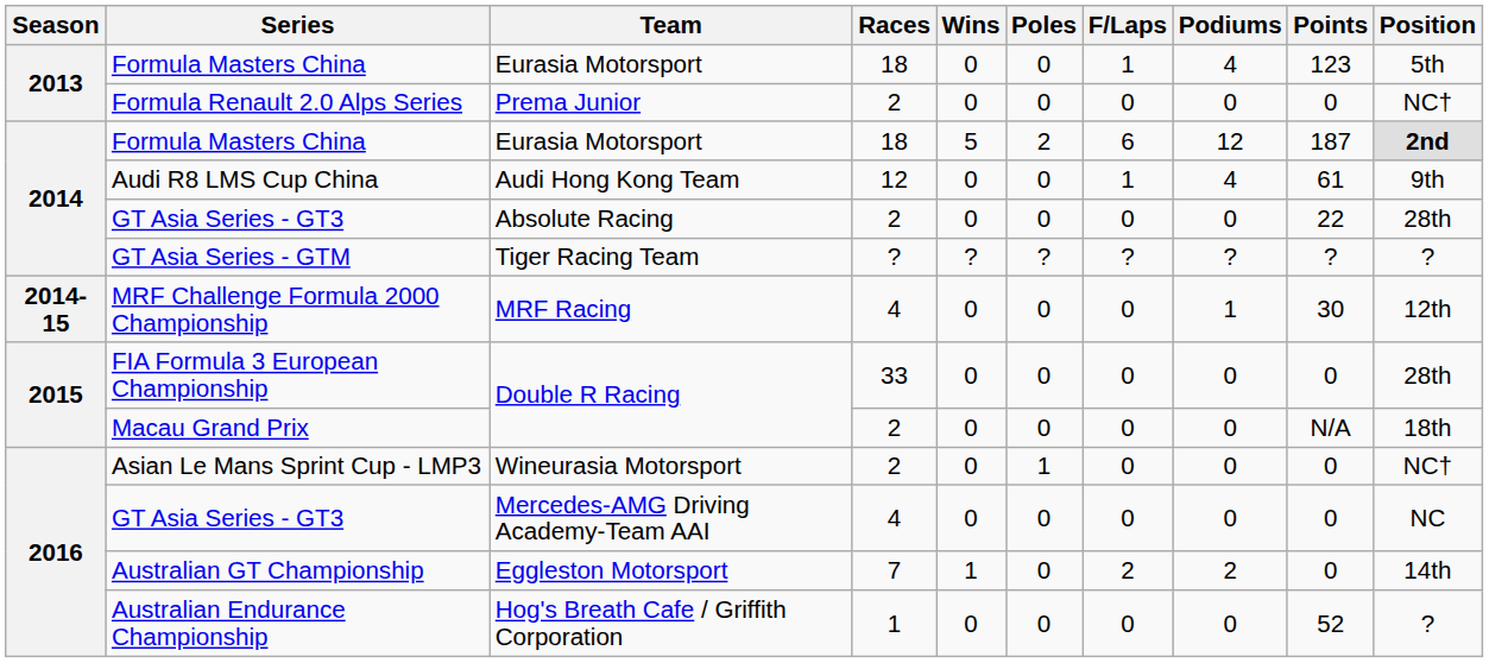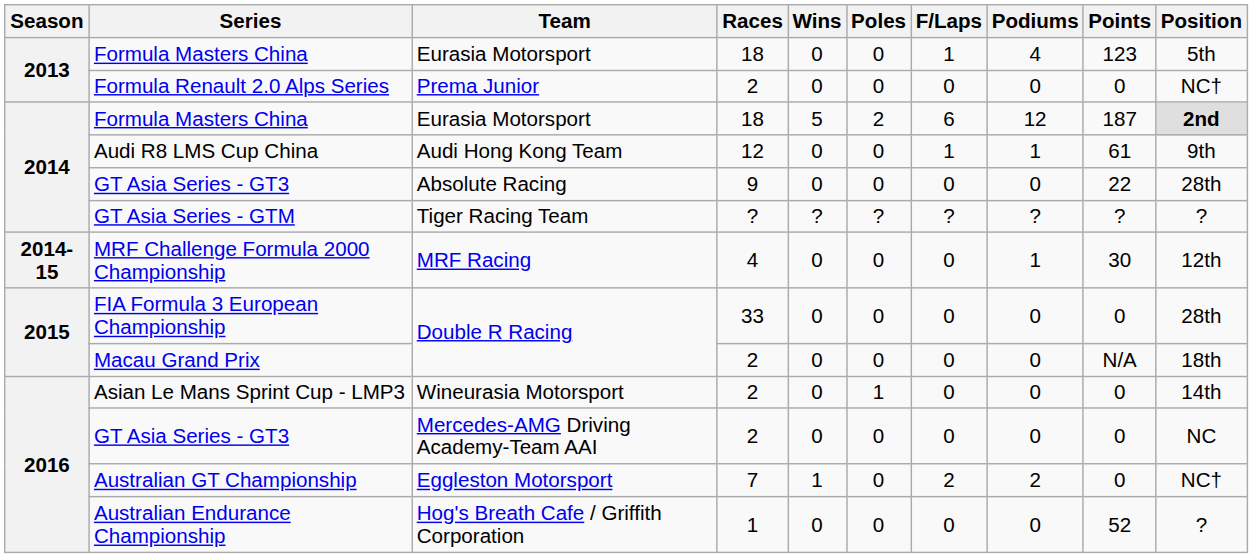Audi R8 LMS Cup China | Podiums: 4 -> 1
2014 / GT Asia Series - GT3 | Races: 2 -> 9
Asian Le Mans Sprint Cup - LMP3 | Position: NC† -> 14th
2016 / GT Asia Series - GT3 | Races: 4 -> 2
Australian GT Championship | Position: 14th -> NC†
